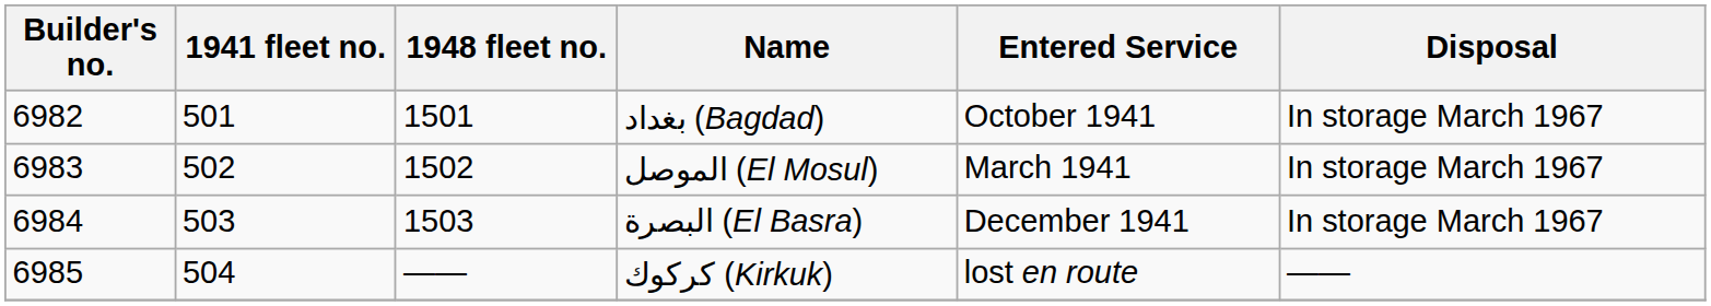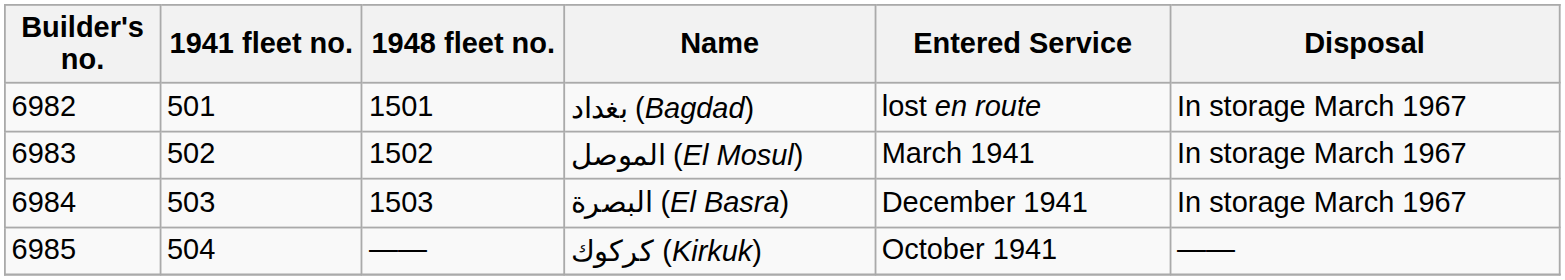بغداد (Bagdad) | Entered Service: October 1941 -> lost en route
كركوك (Kirkuk) | Entered Service: lost en route -> October 1941
